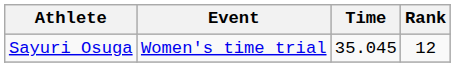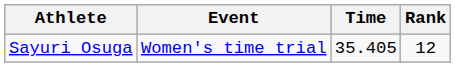Sayuri Osuga | Time: 35.045 -> 35.405
